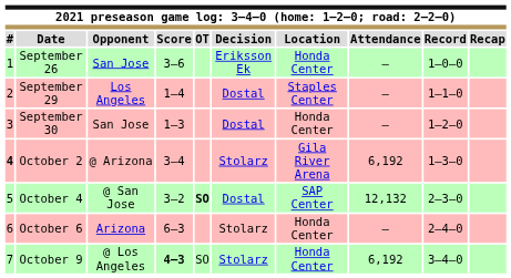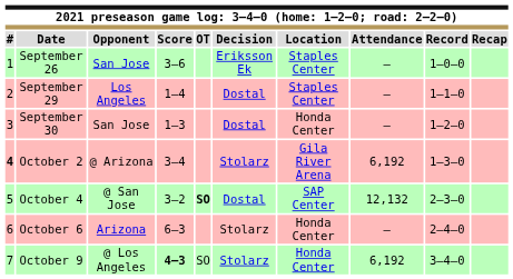September 26 | Location: Honda Center -> Staples Center
